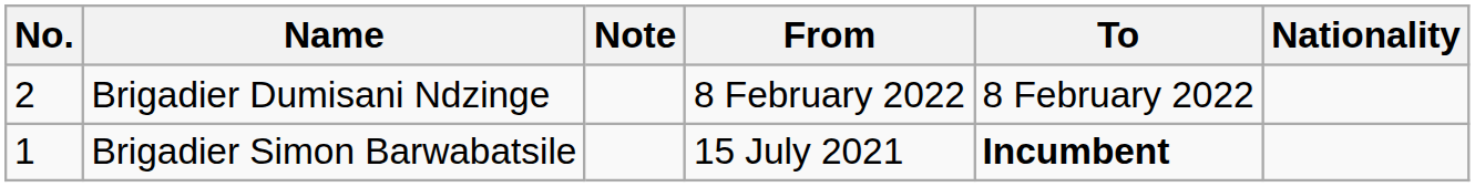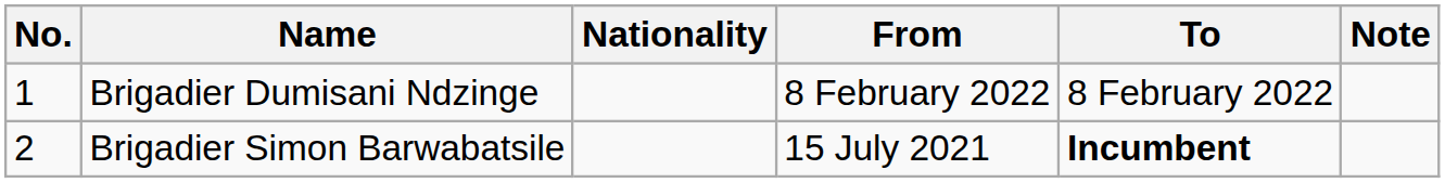columns swapped: Nationality <-> Note
Brigadier Dumisani Ndzinge | No.: 2 -> 1
Brigadier Simon Barwabatsile | No.: 1 -> 2
